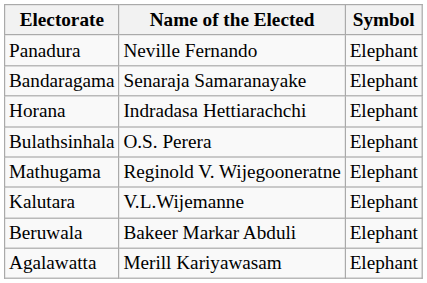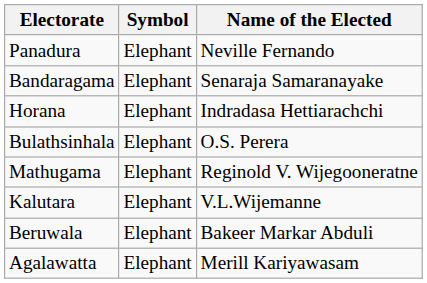columns swapped: Name of the Elected <-> Symbol
